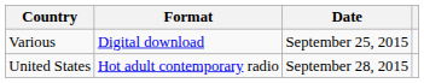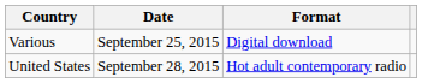columns swapped: Date <-> Format
